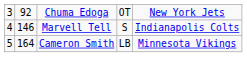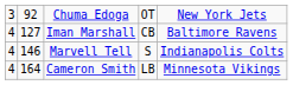+ row: 4 | 127 | Iman Marshall | CB | Baltimore Ravens
Cameron Smith | column 1: 5 -> 4
